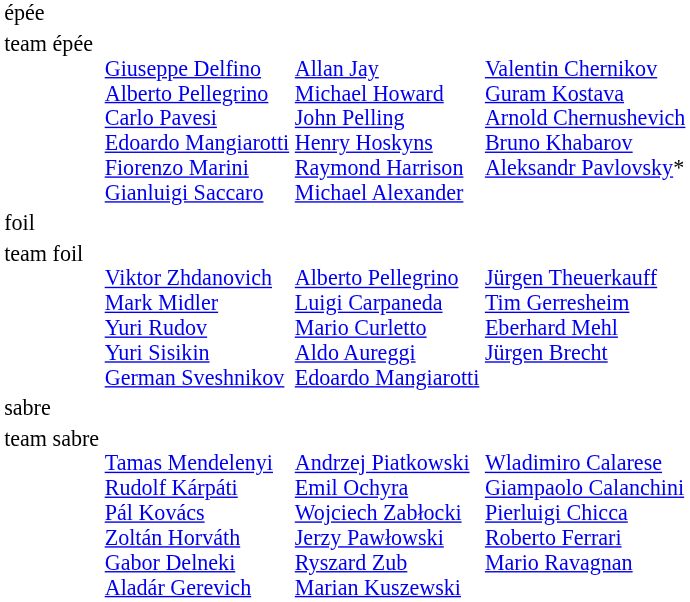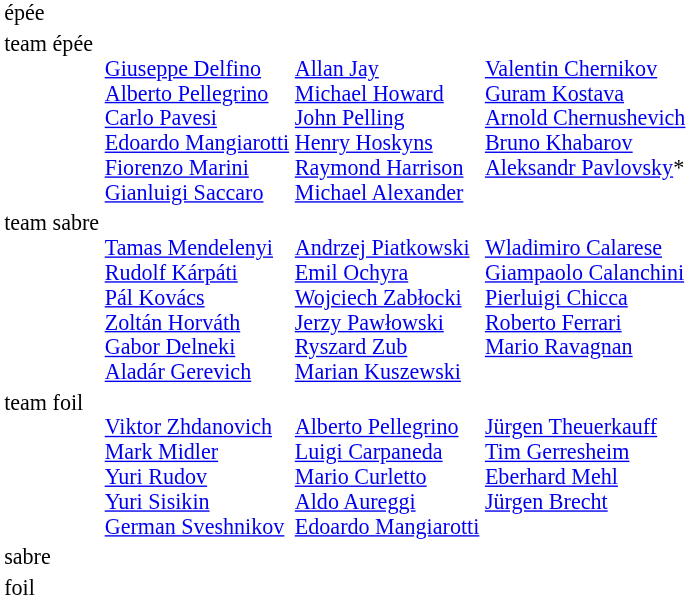rows swapped: foil <-> team sabre
